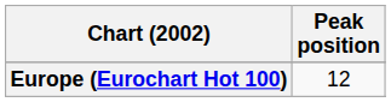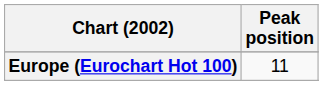Europe (Eurochart Hot 100) | Peak position: 12 -> 11
